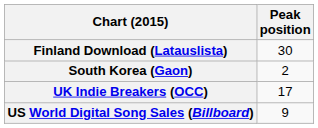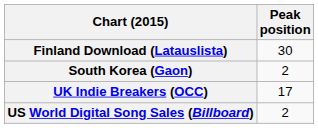US World Digital Song Sales (Billboard) | Peak position: 9 -> 2
